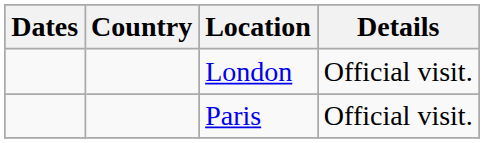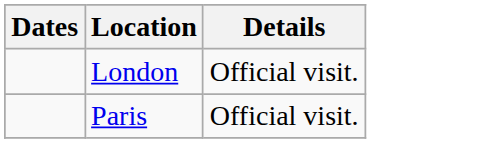- column: Country
